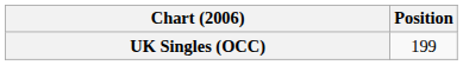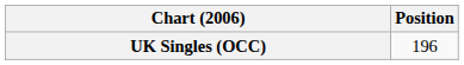UK Singles (OCC) | Position: 199 -> 196
